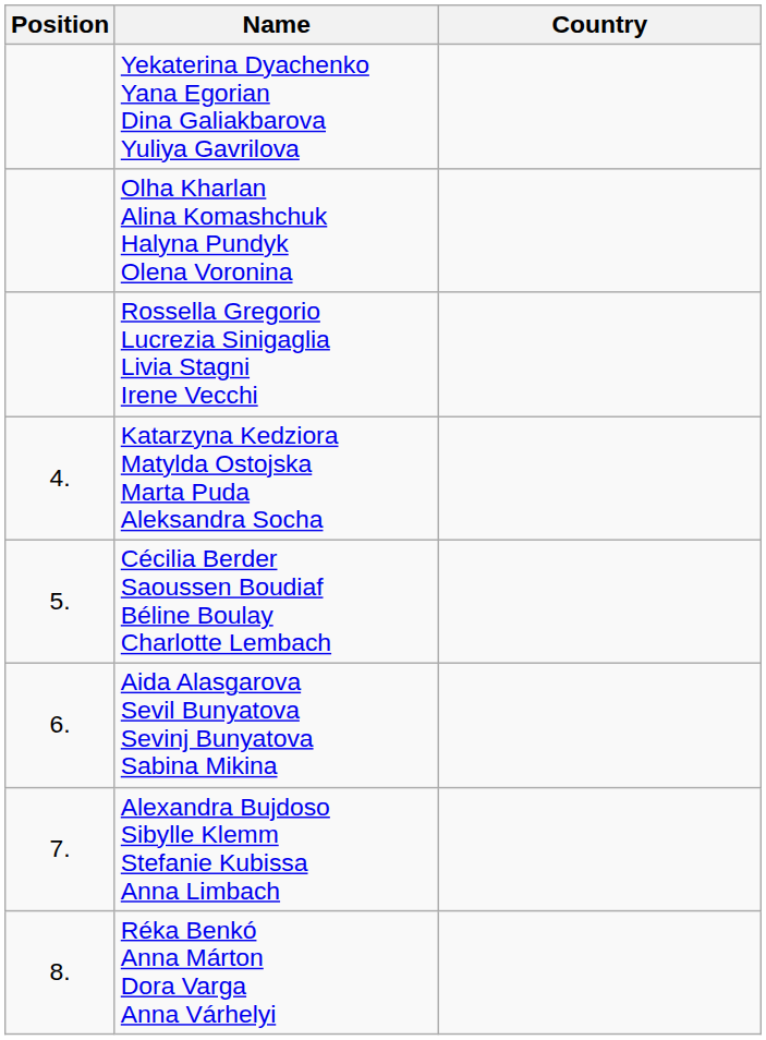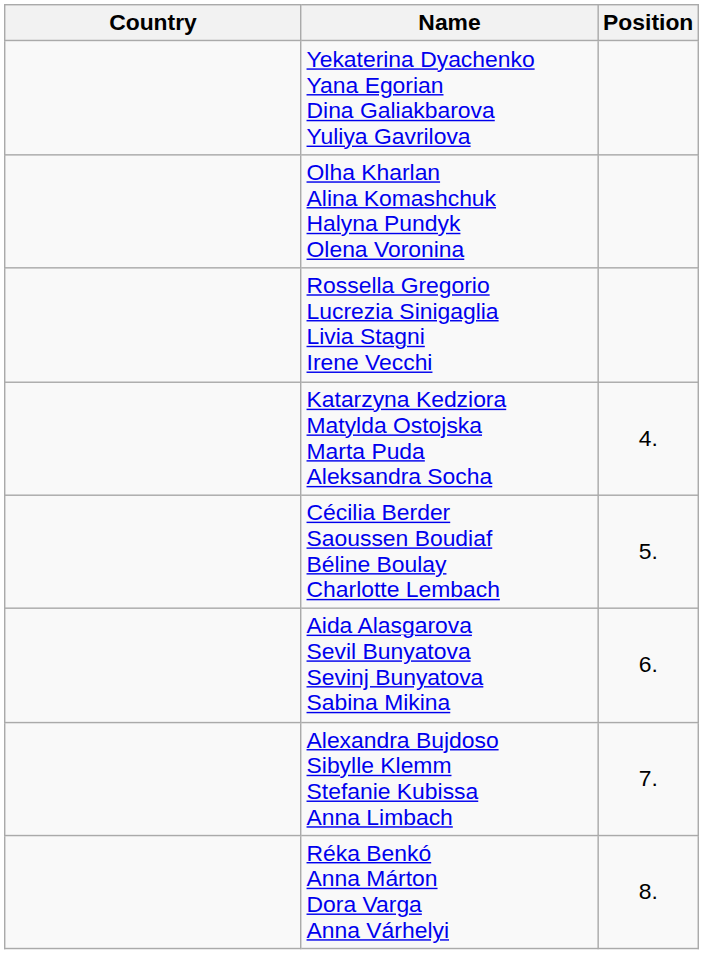columns swapped: Position <-> Country
